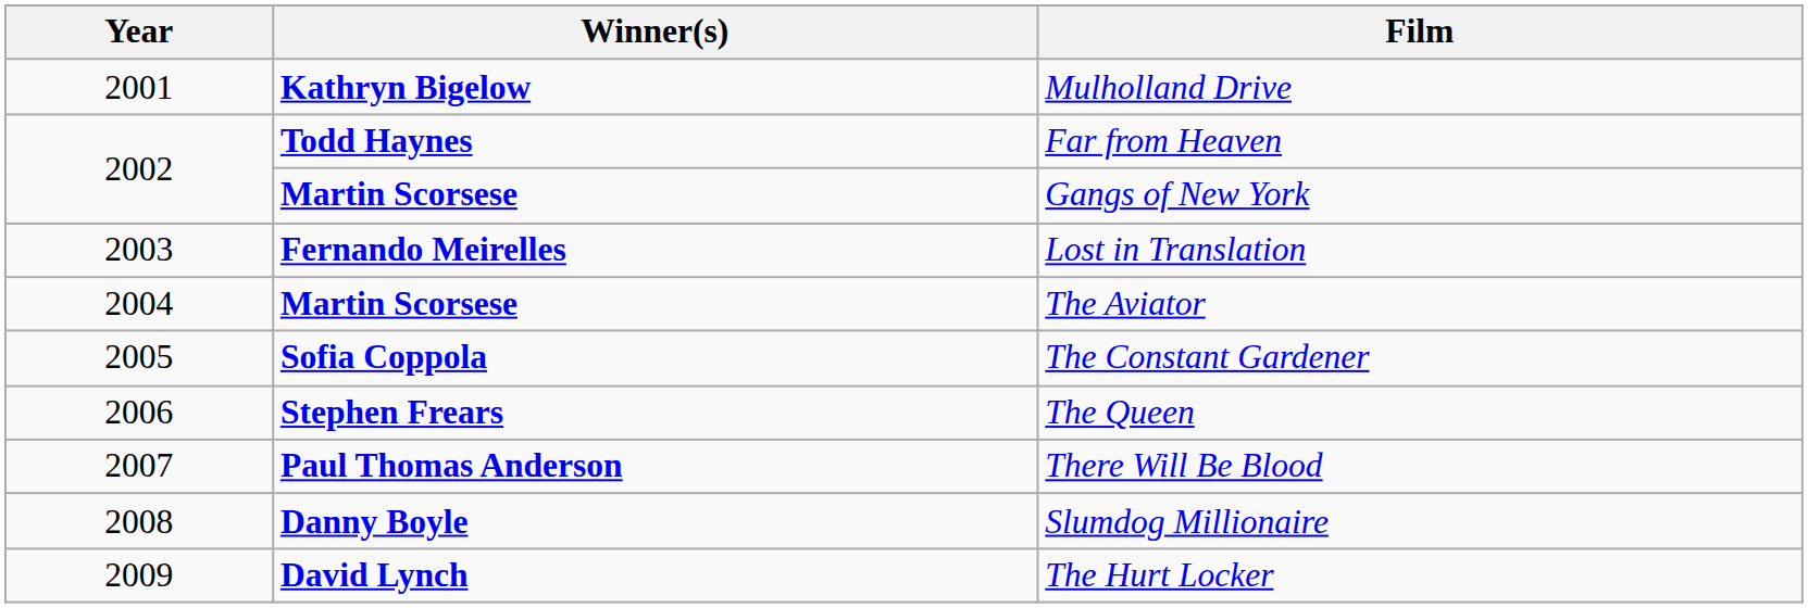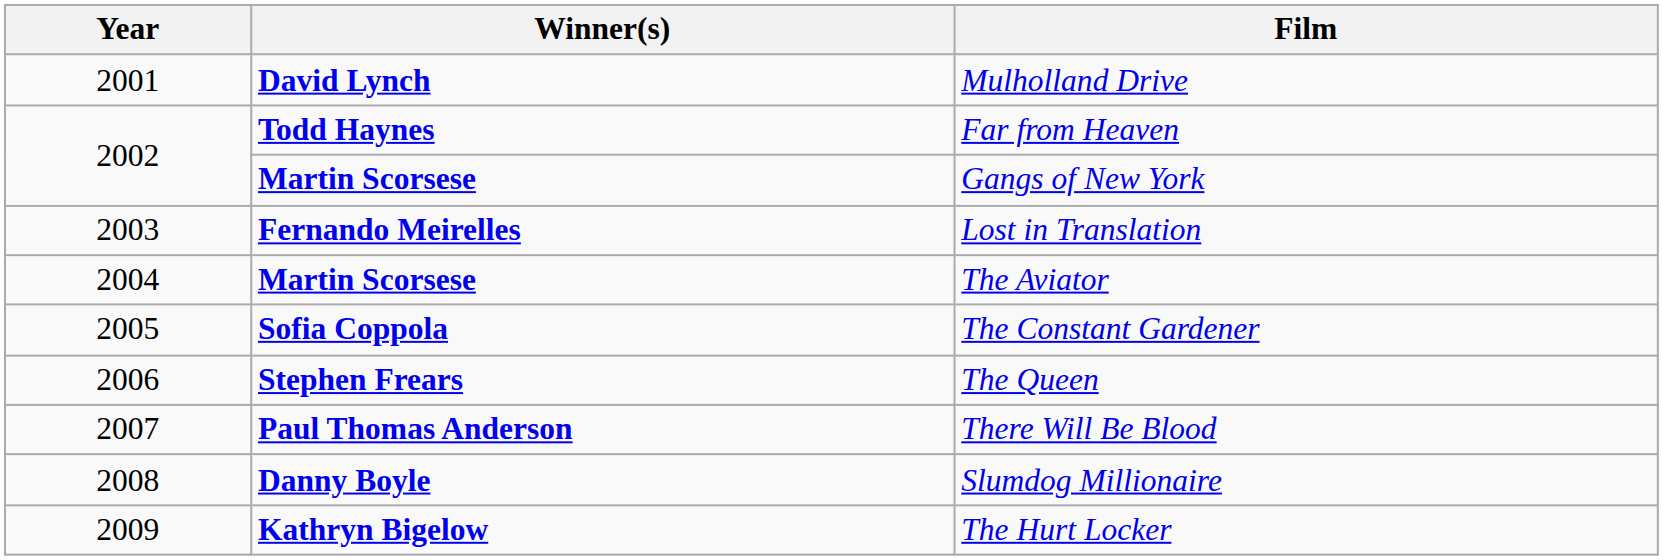Mulholland Drive | Winner(s): Kathryn Bigelow -> David Lynch
The Hurt Locker | Winner(s): David Lynch -> Kathryn Bigelow
